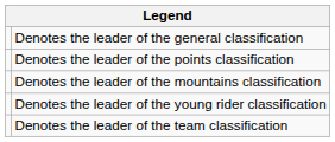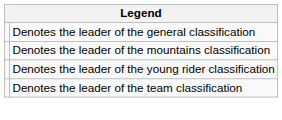- row: Denotes the leader of the points classification
